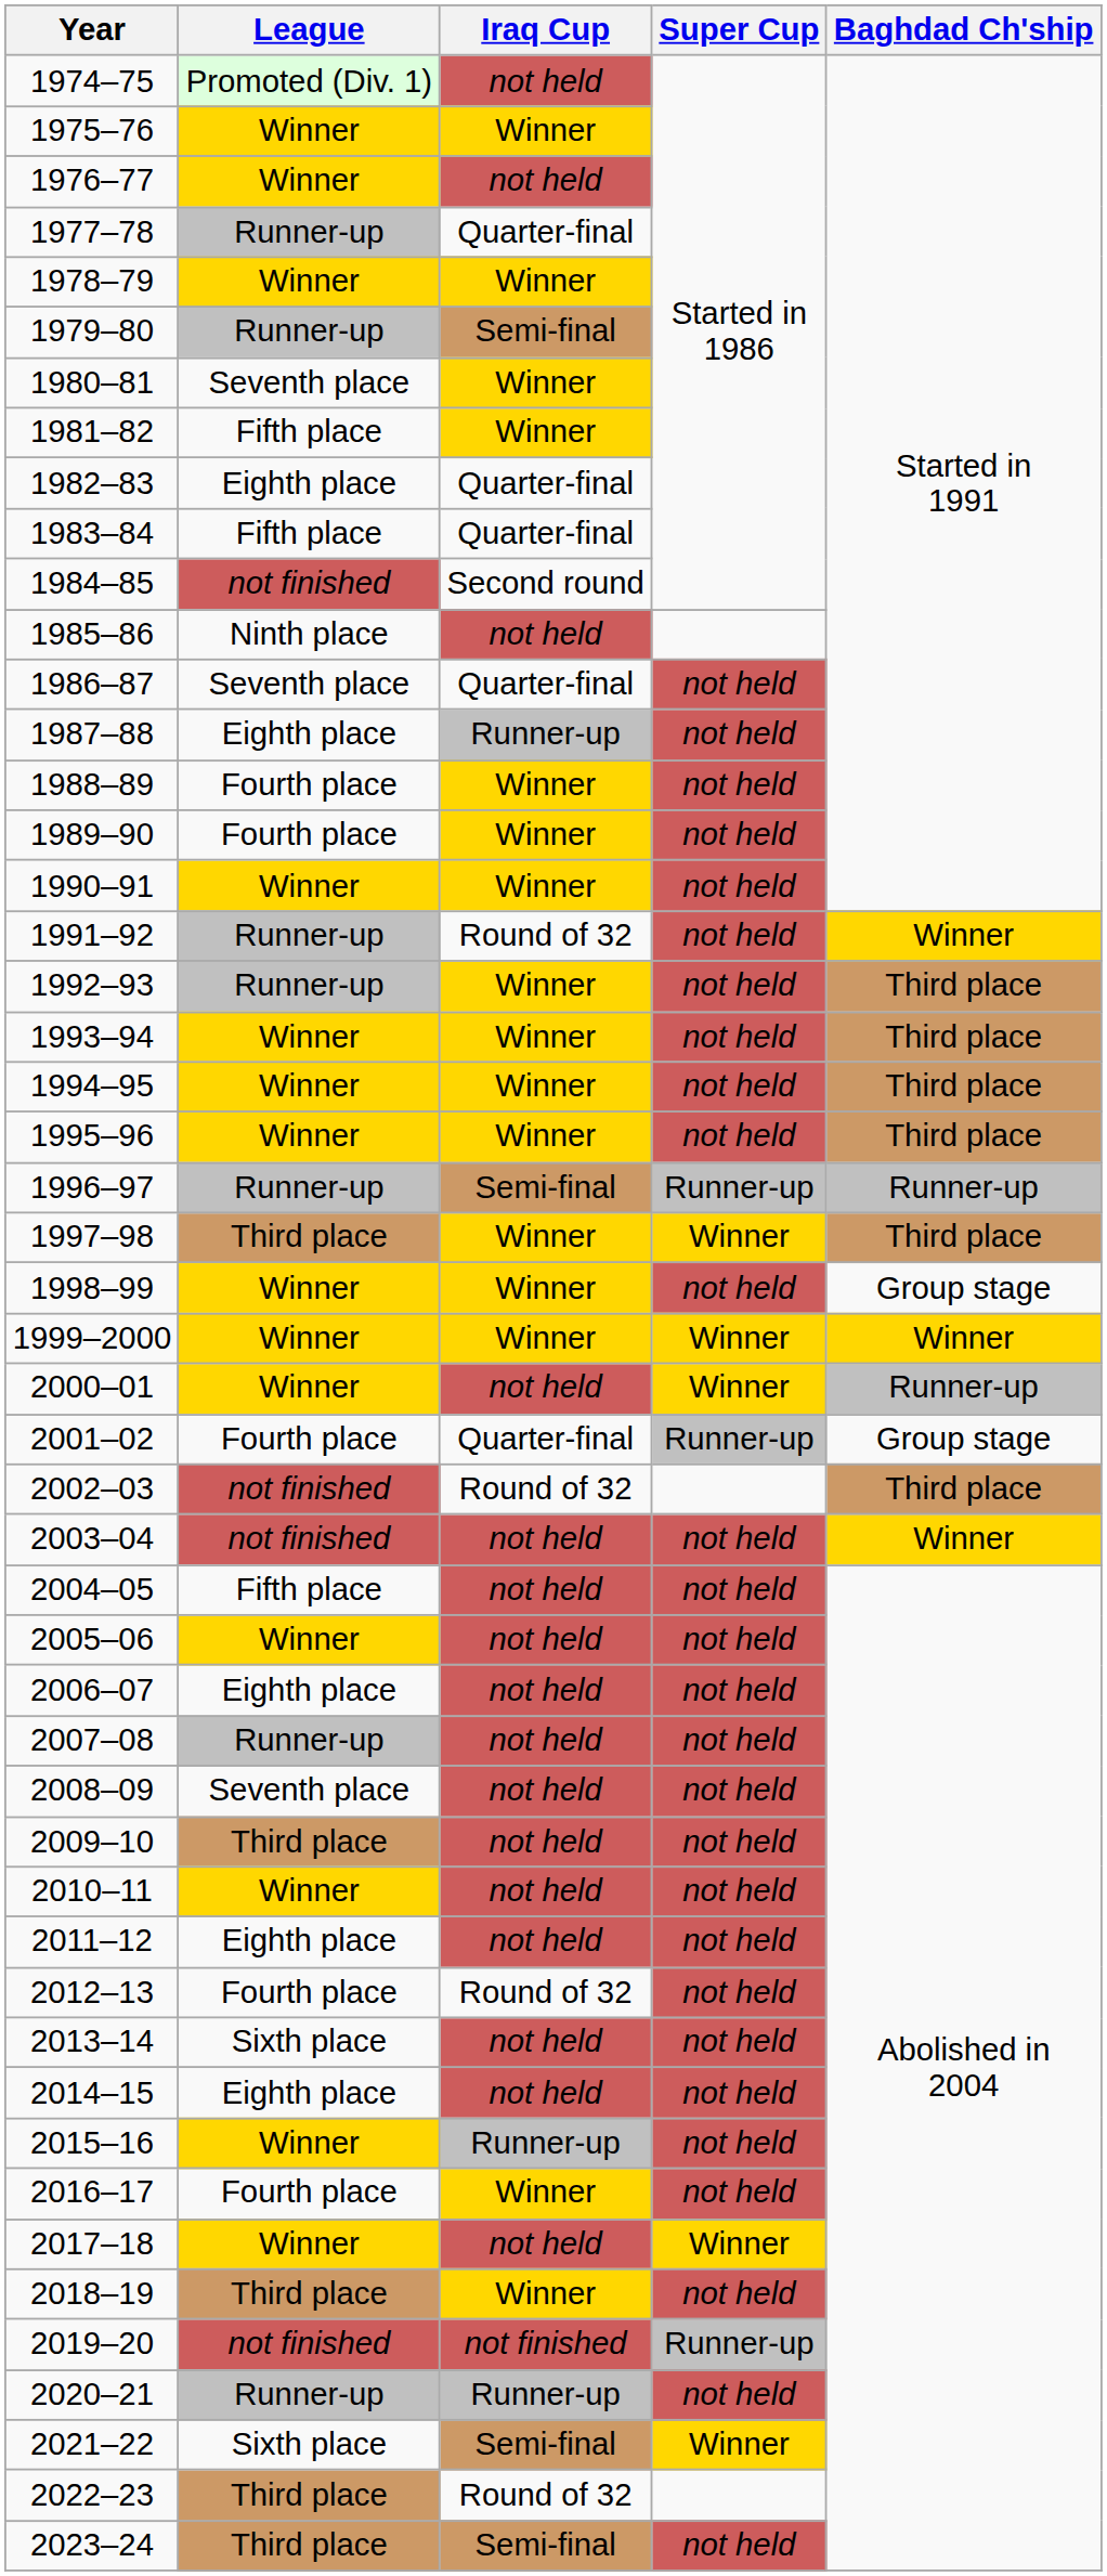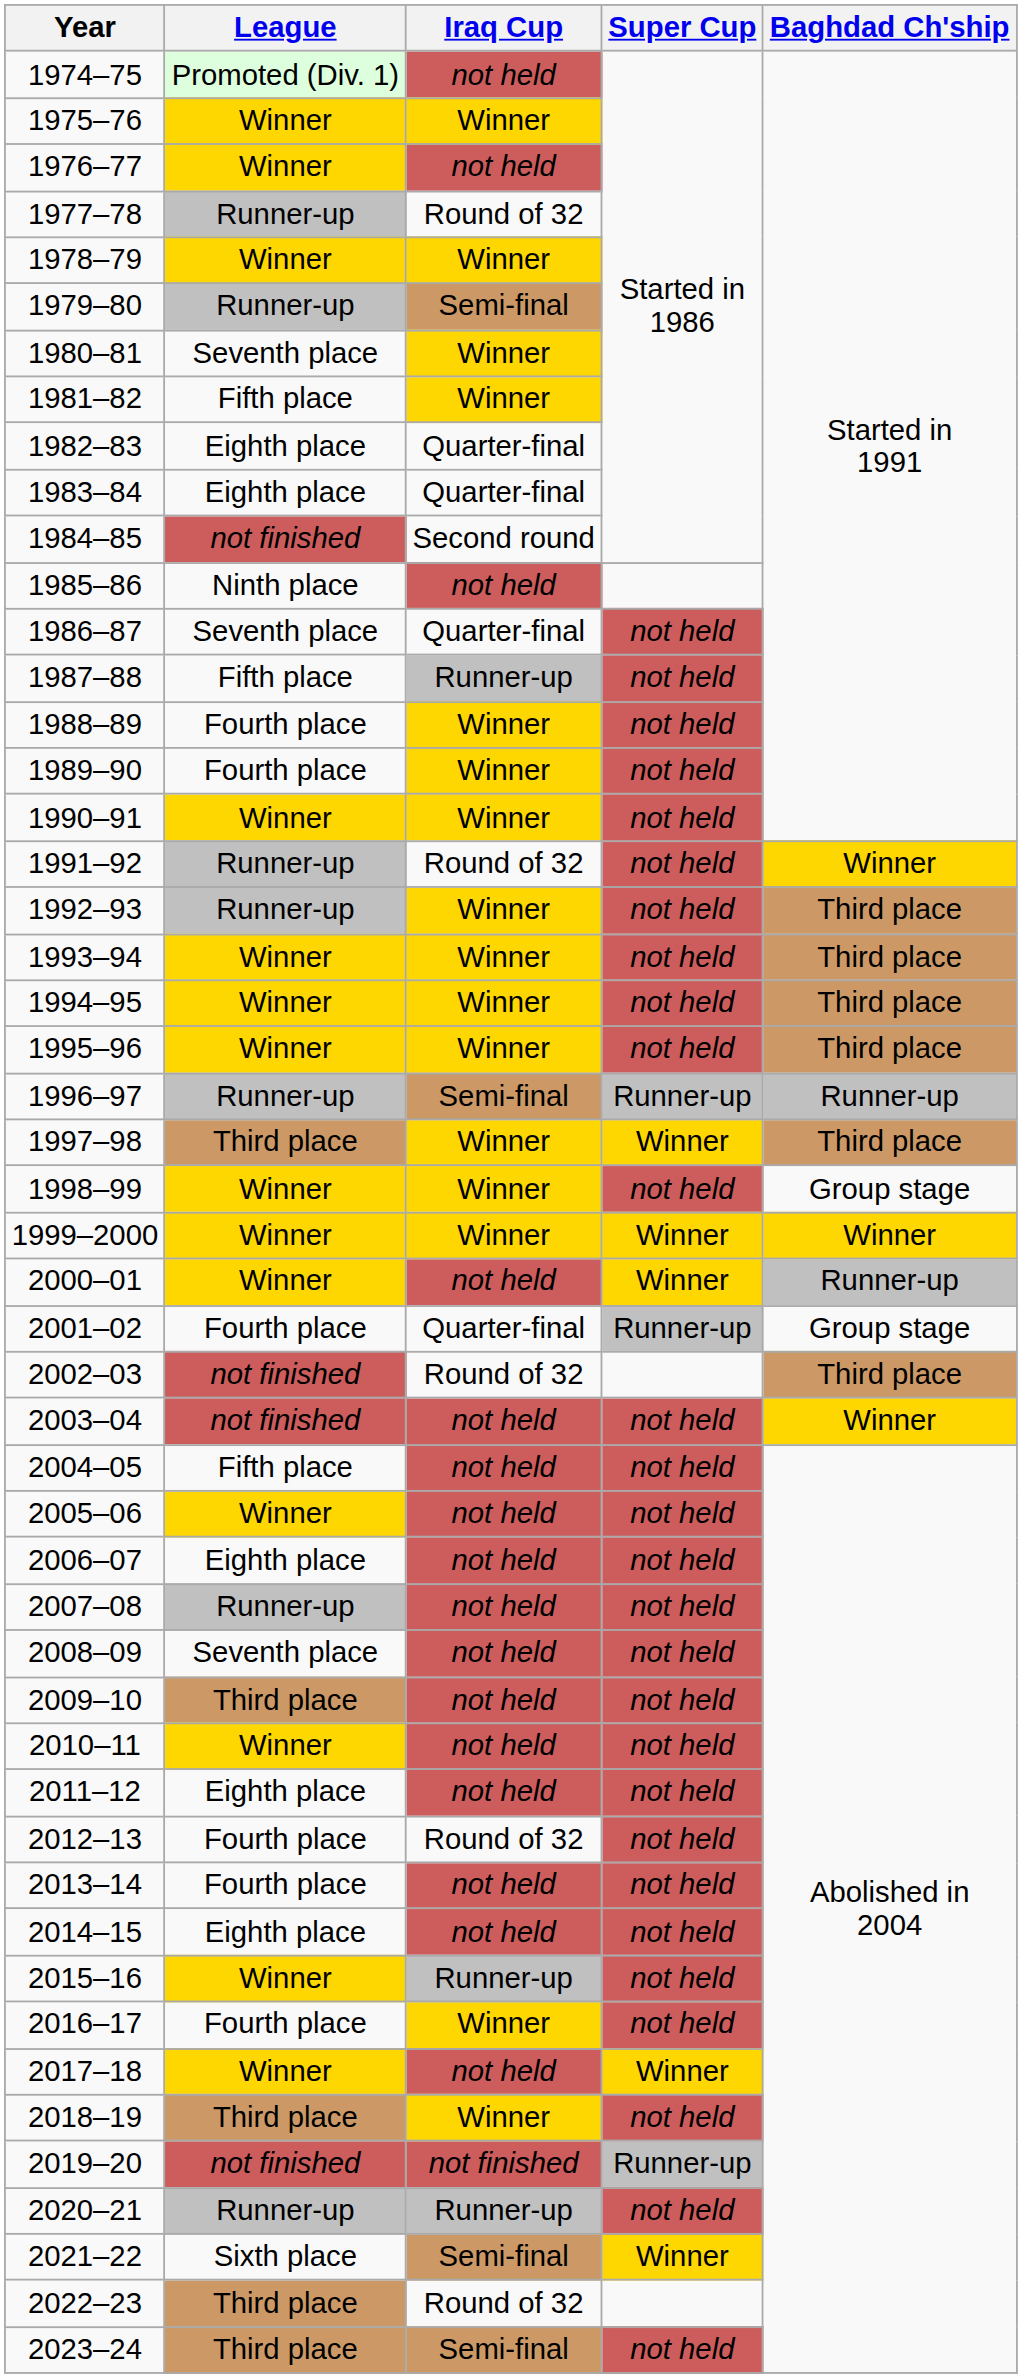1977–78 | Iraq Cup: Quarter-final -> Round of 32
1983–84 | League: Fifth place -> Eighth place
1987–88 | League: Eighth place -> Fifth place
2013–14 | League: Sixth place -> Fourth place
